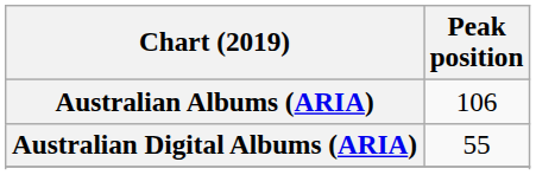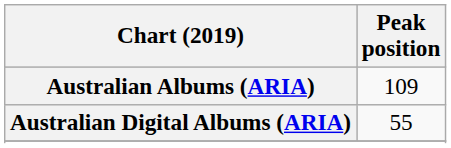Australian Albums (ARIA) | Peak position: 106 -> 109
